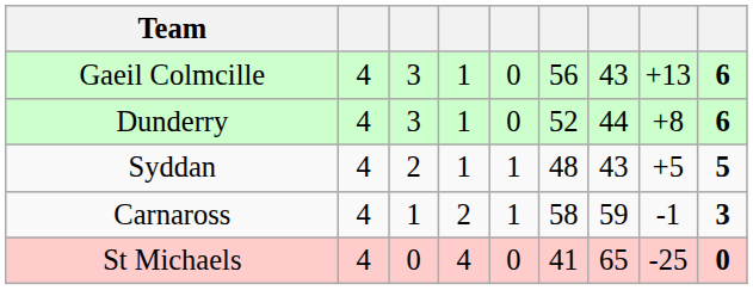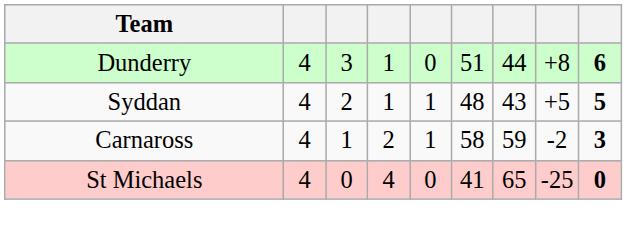- row: Gaeil Colmcille | 4 | 3 | 1 | 0 | 56 | 43 | +13 | 6
Dunderry | column 6: 52 -> 51
Carnaross | column 8: -1 -> -2
